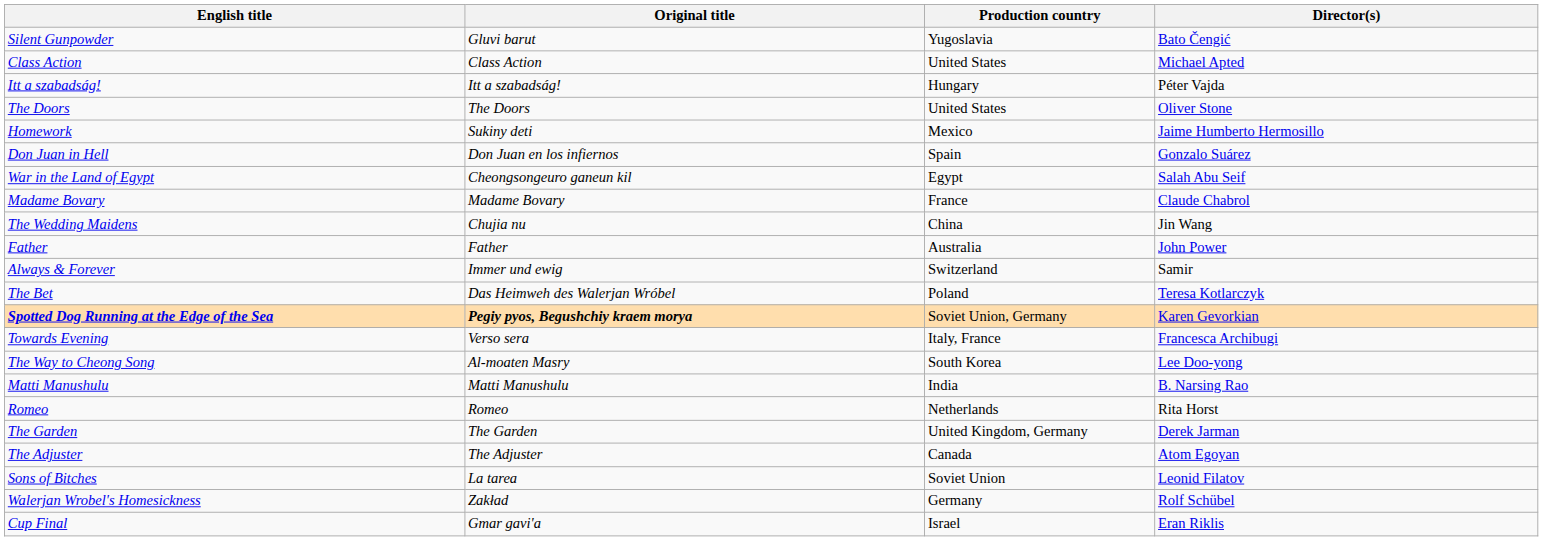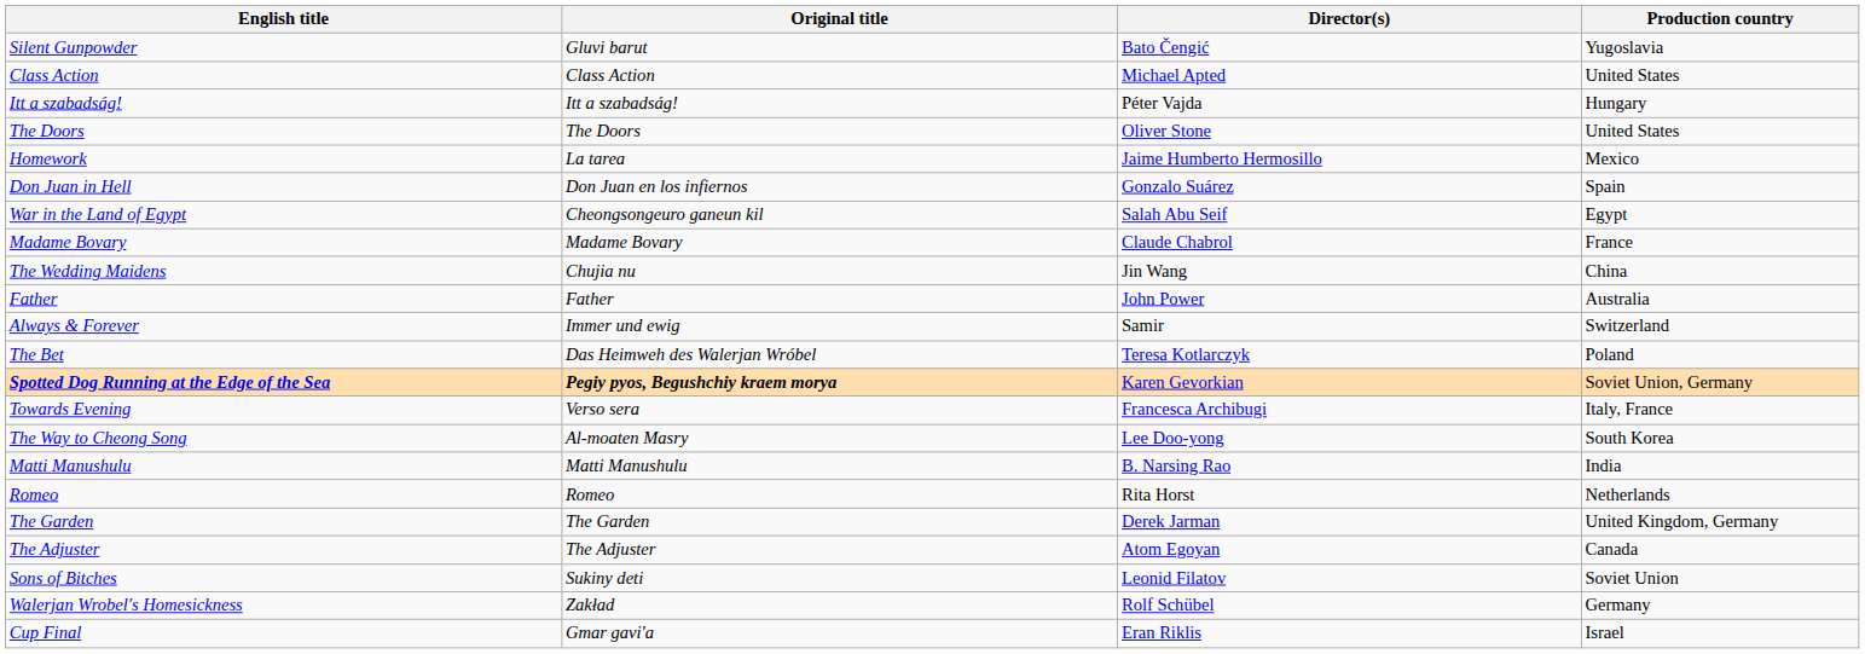columns swapped: Director(s) <-> Production country
Homework | Original title: Sukiny deti -> La tarea
Sons of Bitches | Original title: La tarea -> Sukiny deti
